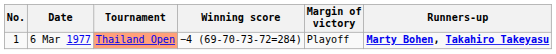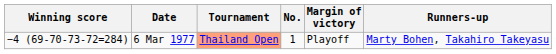columns swapped: No. <-> Winning score
6 Mar 1977 | Runners-up: bold -> normal
